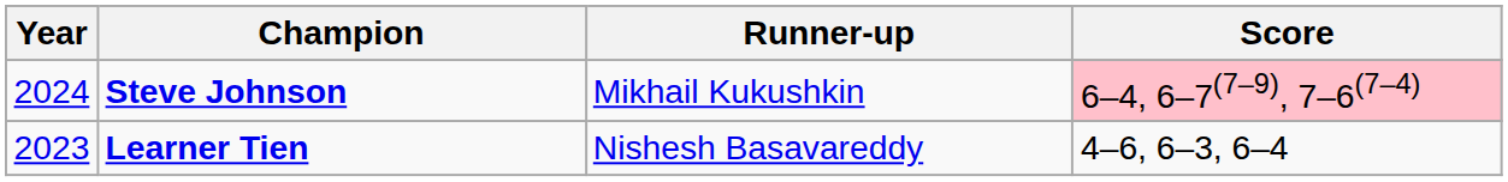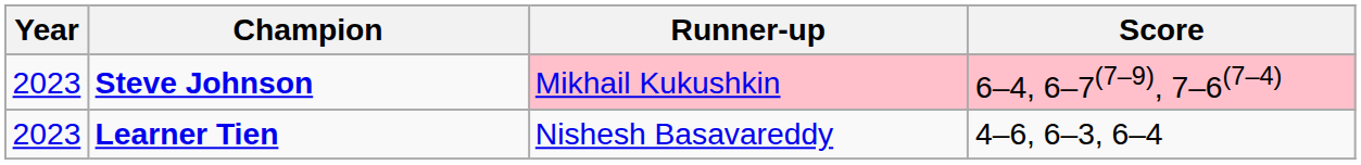Steve Johnson | Year: 2024 -> 2023
Steve Johnson | Runner-up: no background -> pink background
